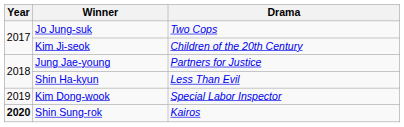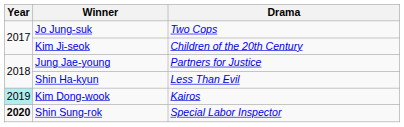Kim Dong-wook | Year: no background -> paleturquoise background
Kim Dong-wook | Drama: Special Labor Inspector -> Kairos
Shin Sung-rok | Drama: Kairos -> Special Labor Inspector
